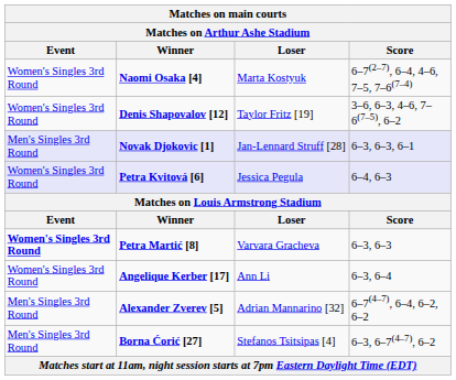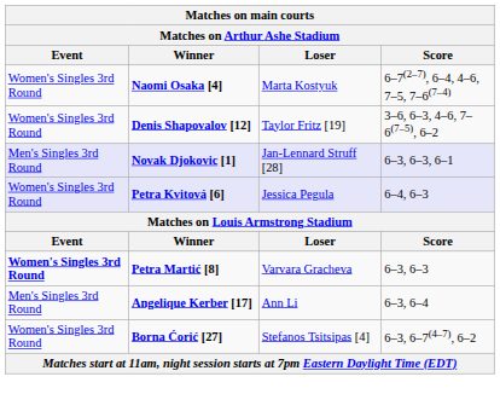Angelique Kerber [17] | Event: Women's Singles 3rd Round -> Men's Singles 3rd Round
- row: Men's Singles 3rd Round | Alexander Zverev [5] | Adrian Mannarino [32] | 6–7(4–7), 6–4, 6–2, 6–2
Borna Ćorić [27] | Event: Men's Singles 3rd Round -> Women's Singles 3rd Round
